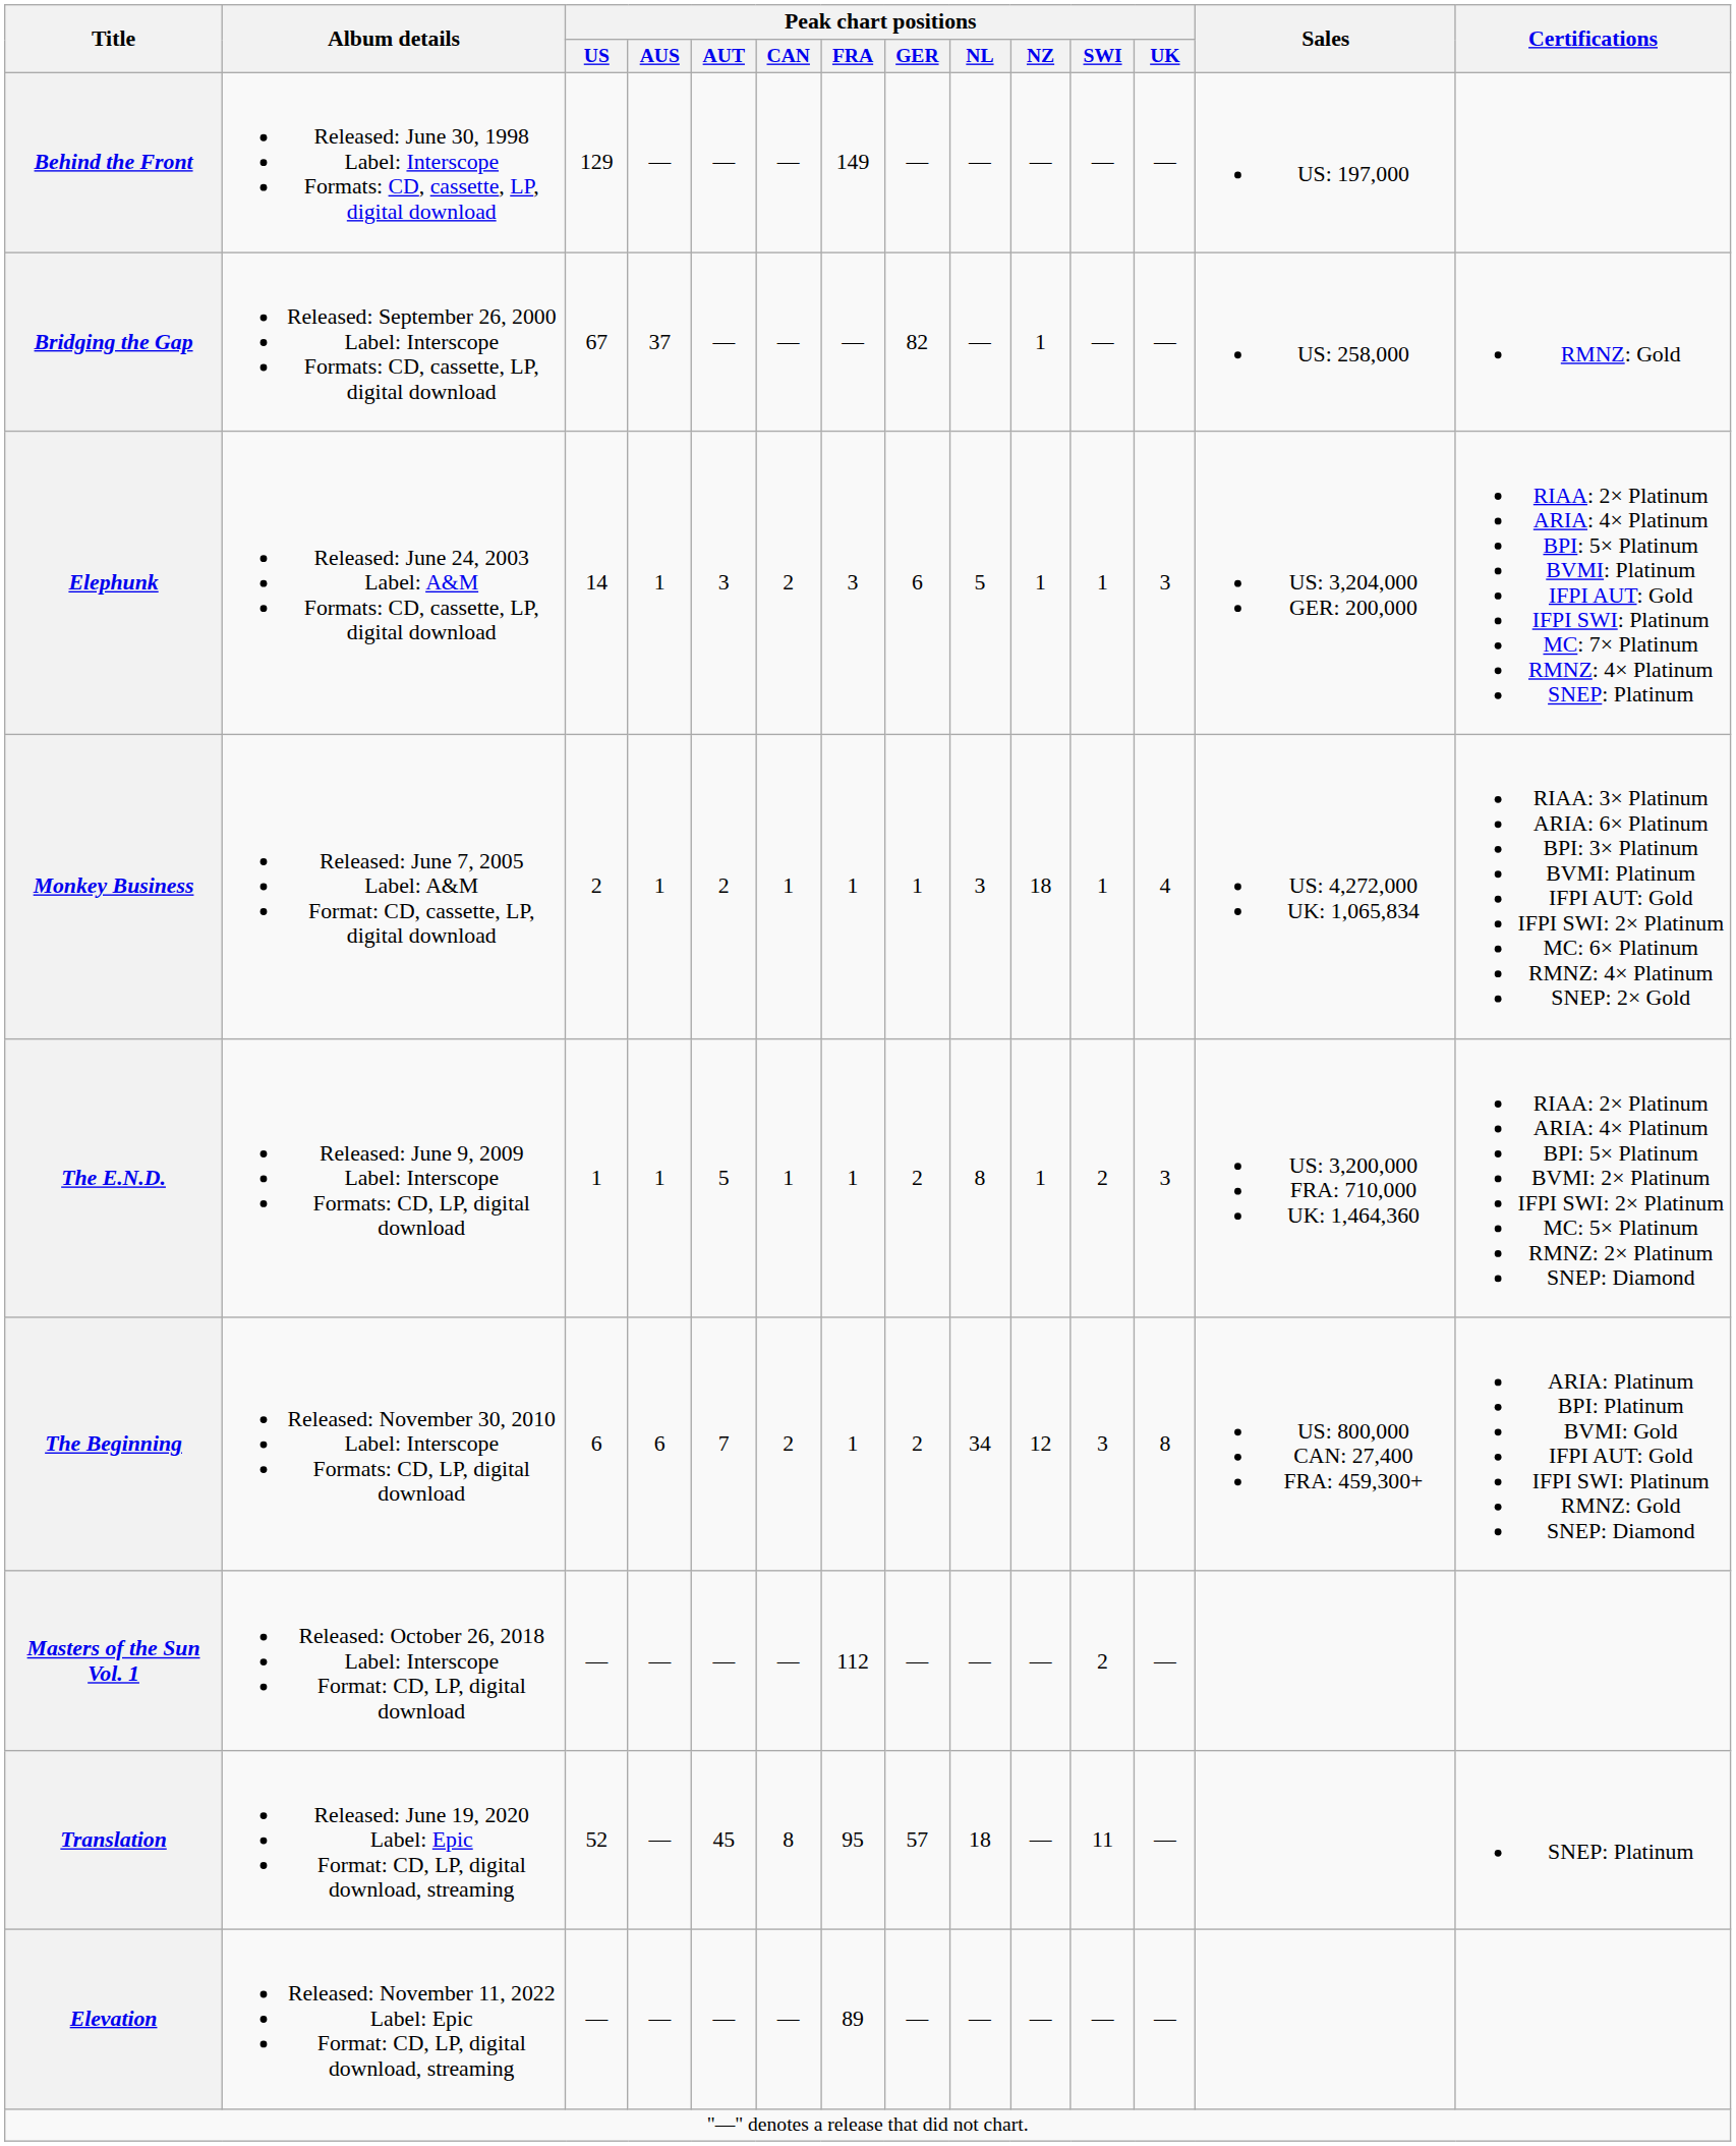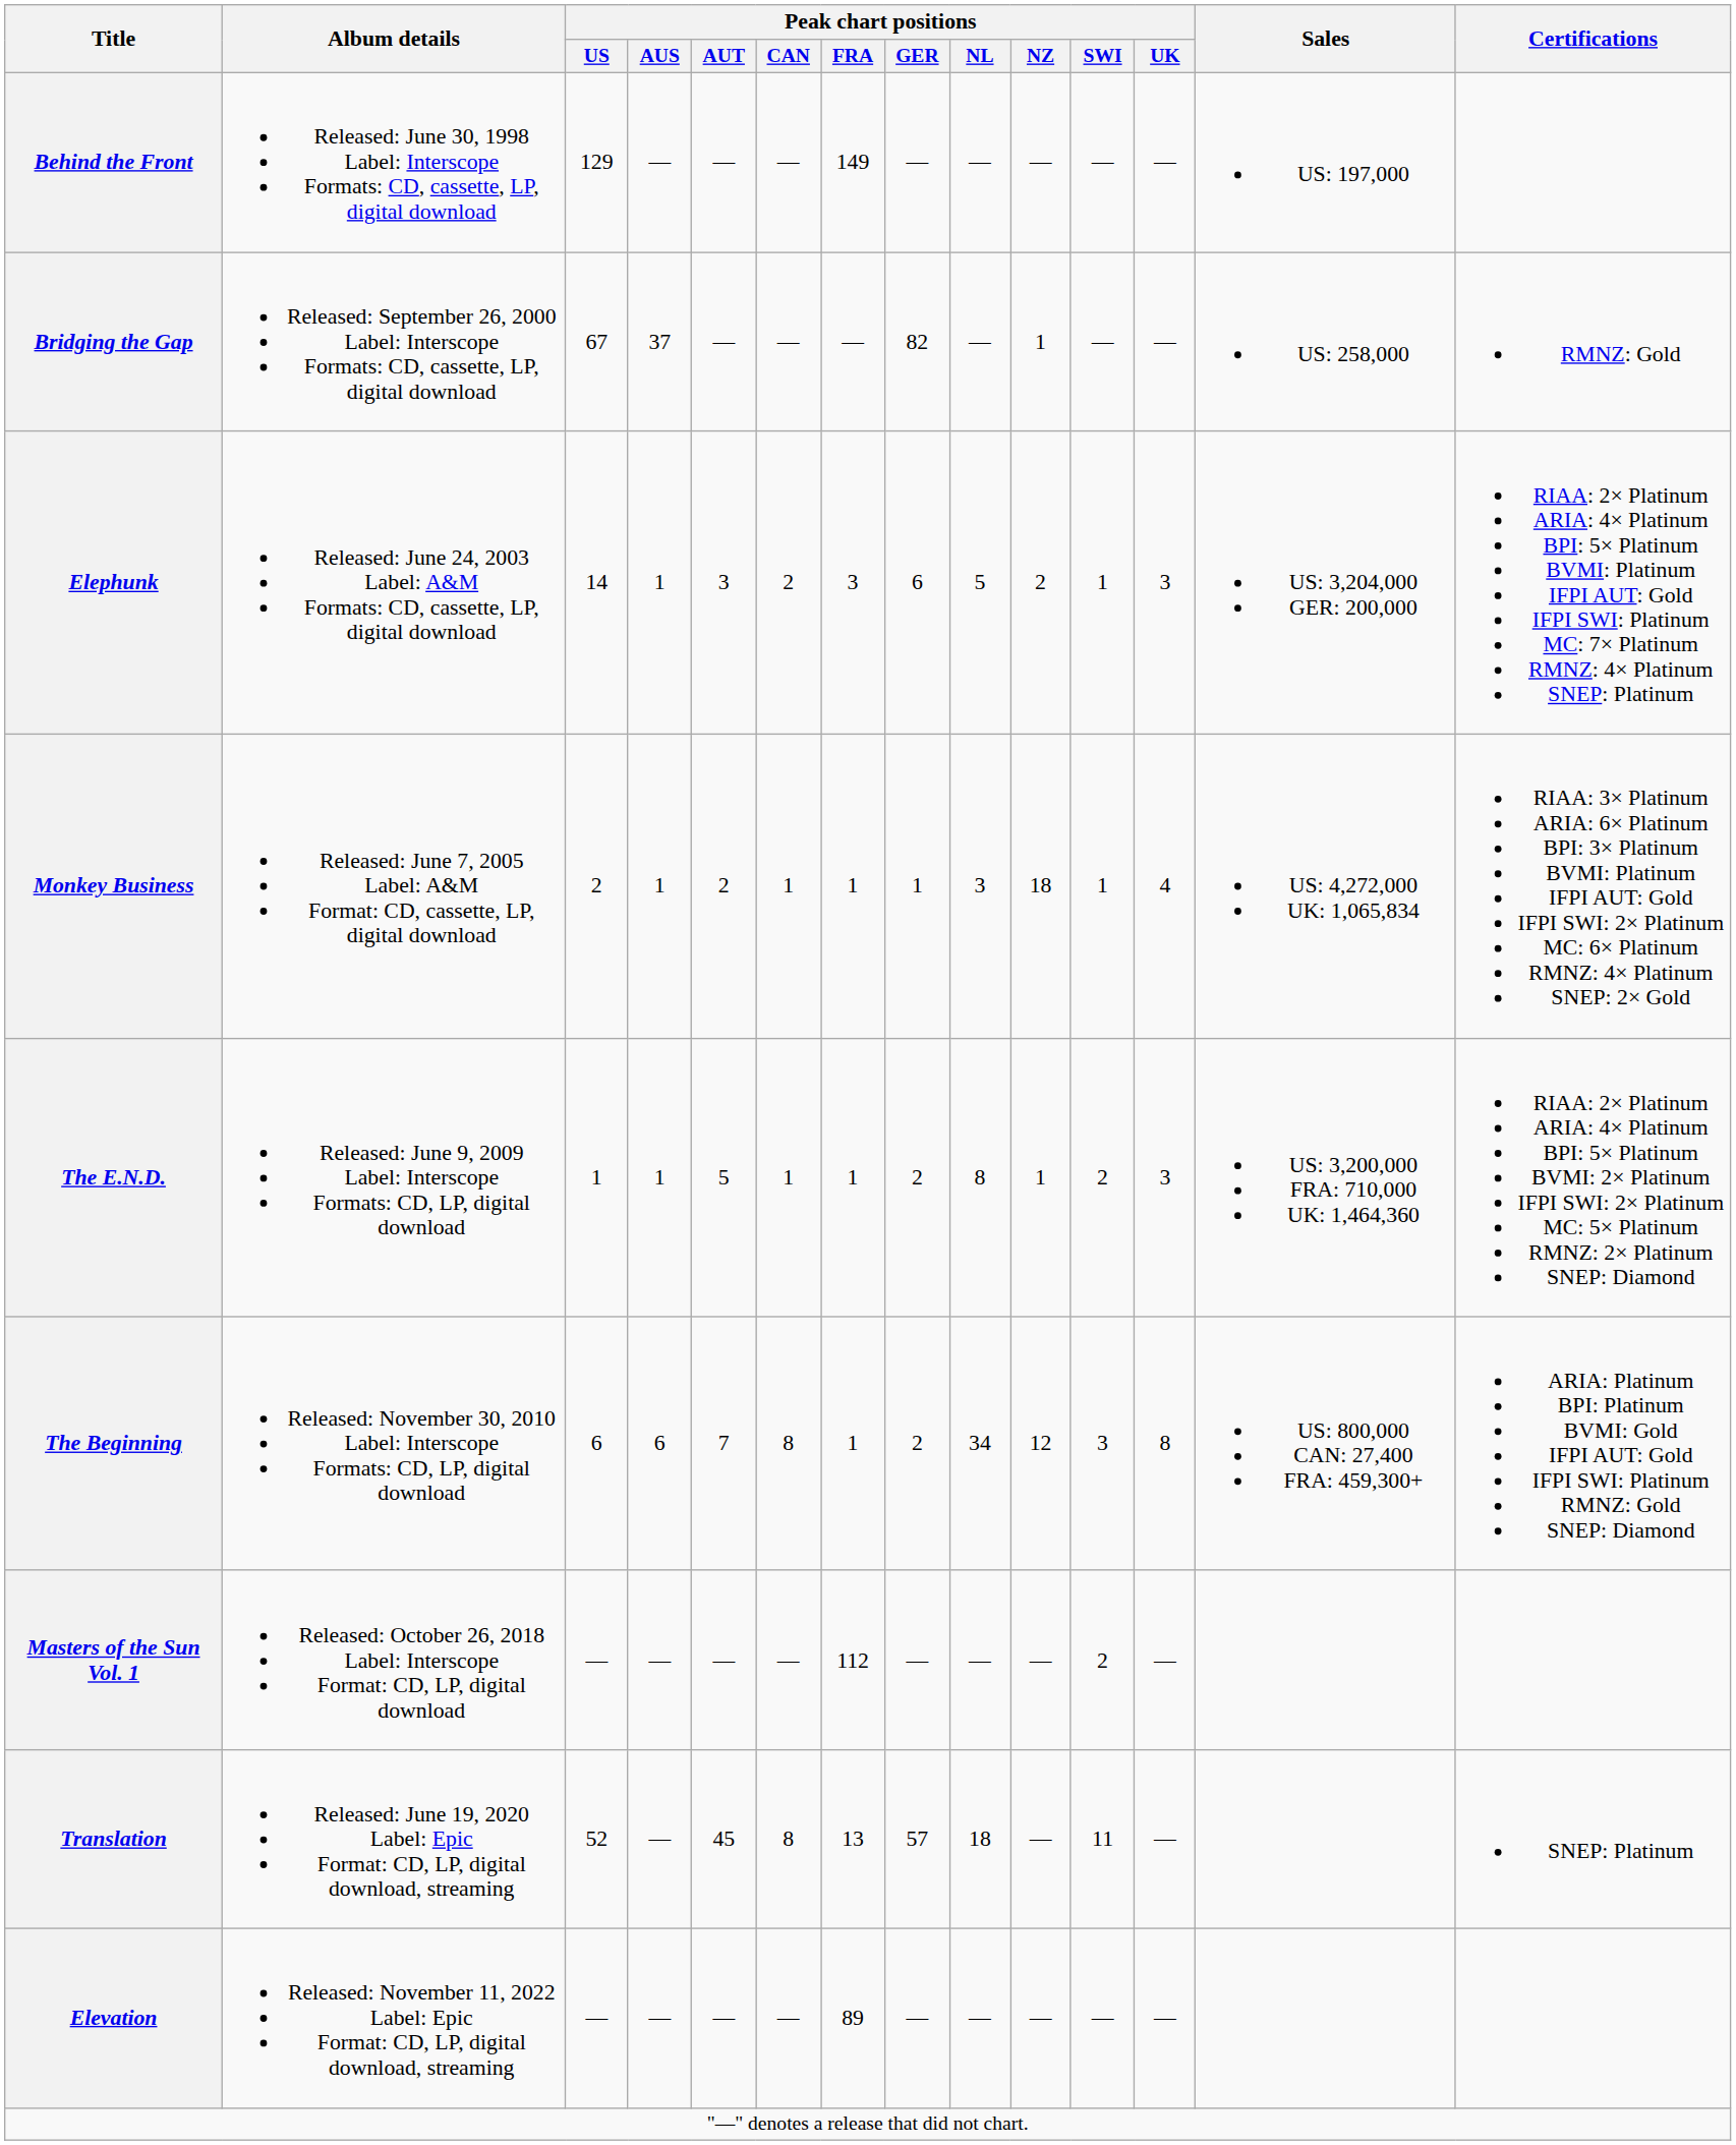Elephunk | Peak chart positions / NZ: 1 -> 2
The Beginning | Peak chart positions / CAN: 2 -> 8
Translation | Peak chart positions / FRA: 95 -> 13
